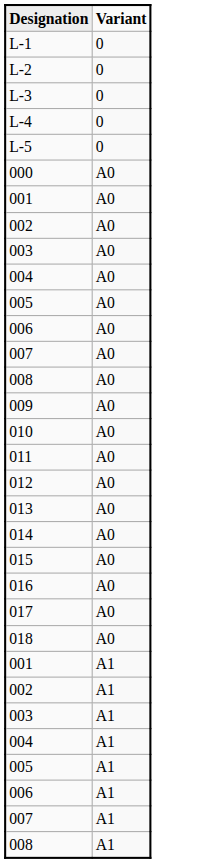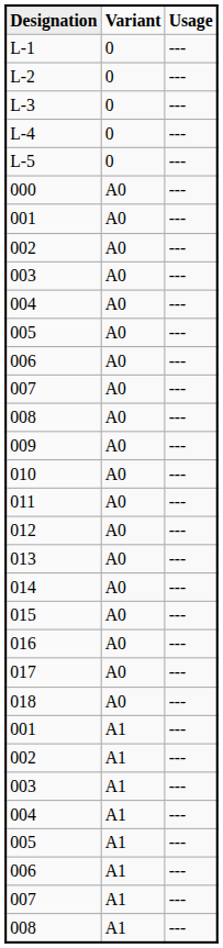+ column: Usage | --- | --- | --- | --- | --- | --- | --- | --- | --- | --- | --- | --- | --- | --- | --- | --- | --- | --- | --- | --- | --- | --- | --- | --- | --- | --- | --- | --- | --- | --- | --- | ---
